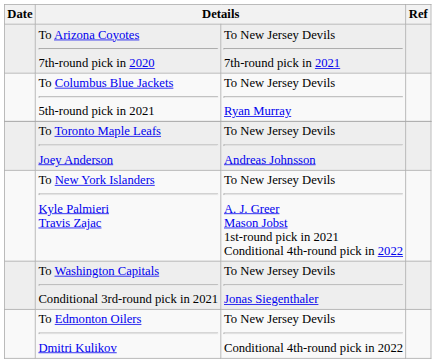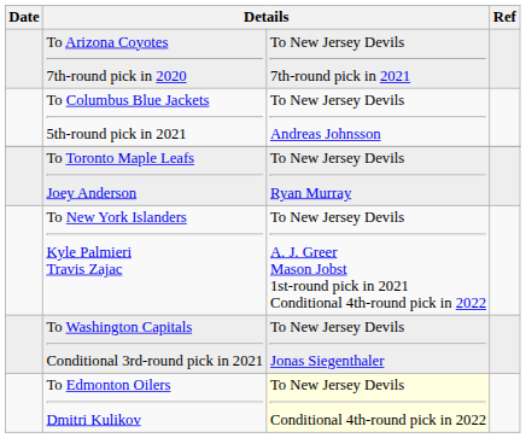To Columbus Blue Jackets 5th-round pick in 2021 | column 3: To New Jersey Devils Ryan Murray -> To New Jersey Devils Andreas Johnsson
To Toronto Maple Leafs Joey Anderson | column 3: To New Jersey Devils Andreas Johnsson -> To New Jersey Devils Ryan Murray
To Edmonton Oilers Dmitri Kulikov | column 3: no background -> lightyellow background
